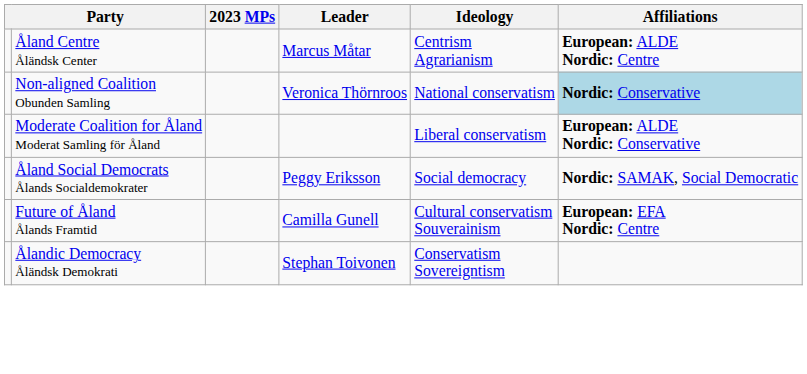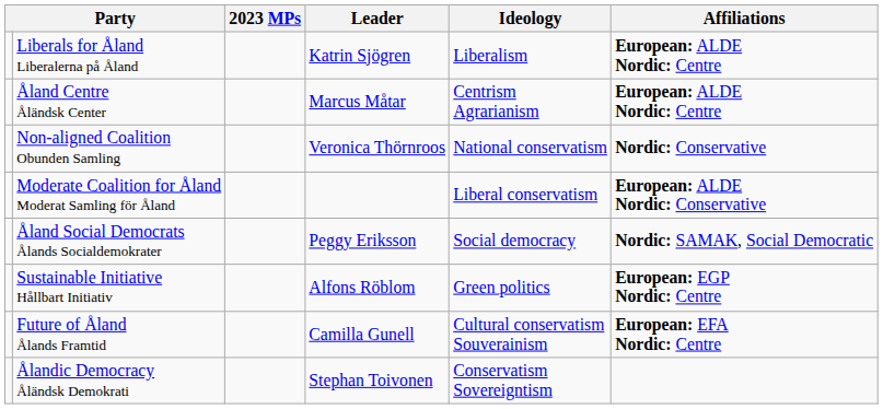+ row: Liberals for Åland Liberalerna på Åland | Katrin Sjögren | Liberalism | European: ALDE Nordic: Centre
Non-aligned Coalition Obunden Samling | Affiliations: lightblue background -> no background
+ row: Sustainable Initiative Hållbart Initiativ | Alfons Röblom | Green politics | European: EGP Nordic: Centre
